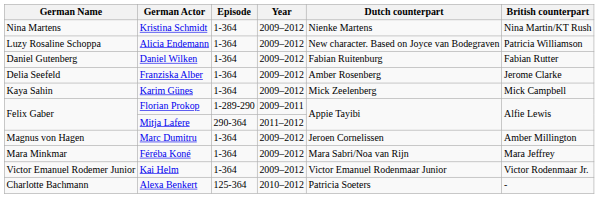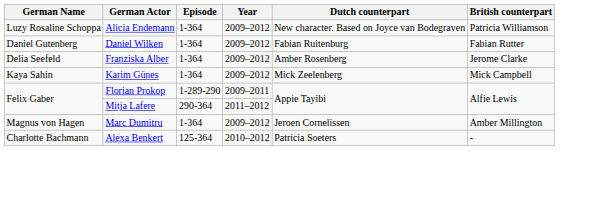- row: Nina Martens | Kristina Schmidt | 1-364 | 2009–2012 | Nienke Martens | Nina Martin/KT Rush
- row: Mara Minkmar | Féréba Koné | 1-364 | 2009–2012 | Mara Sabri/Noa van Rijn | Mara Jeffrey
- row: Victor Emanuel Rodemer Junior | Kai Helm | 1-364 | 2009–2012 | Victor Emanuel Rodenmaar Junior | Victor Rodenmaar Jr.
